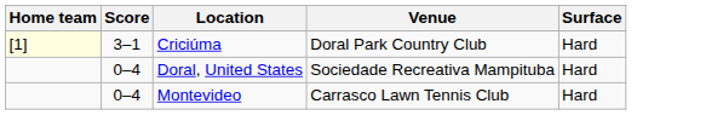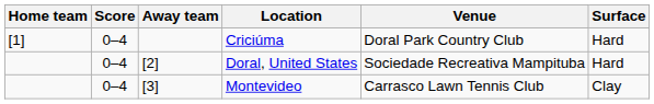+ column: Away team | [2] | [3]
Criciúma | Home team: lightyellow background -> no background
Criciúma | Score: 3–1 -> 0–4
Montevideo | Surface: Hard -> Clay
